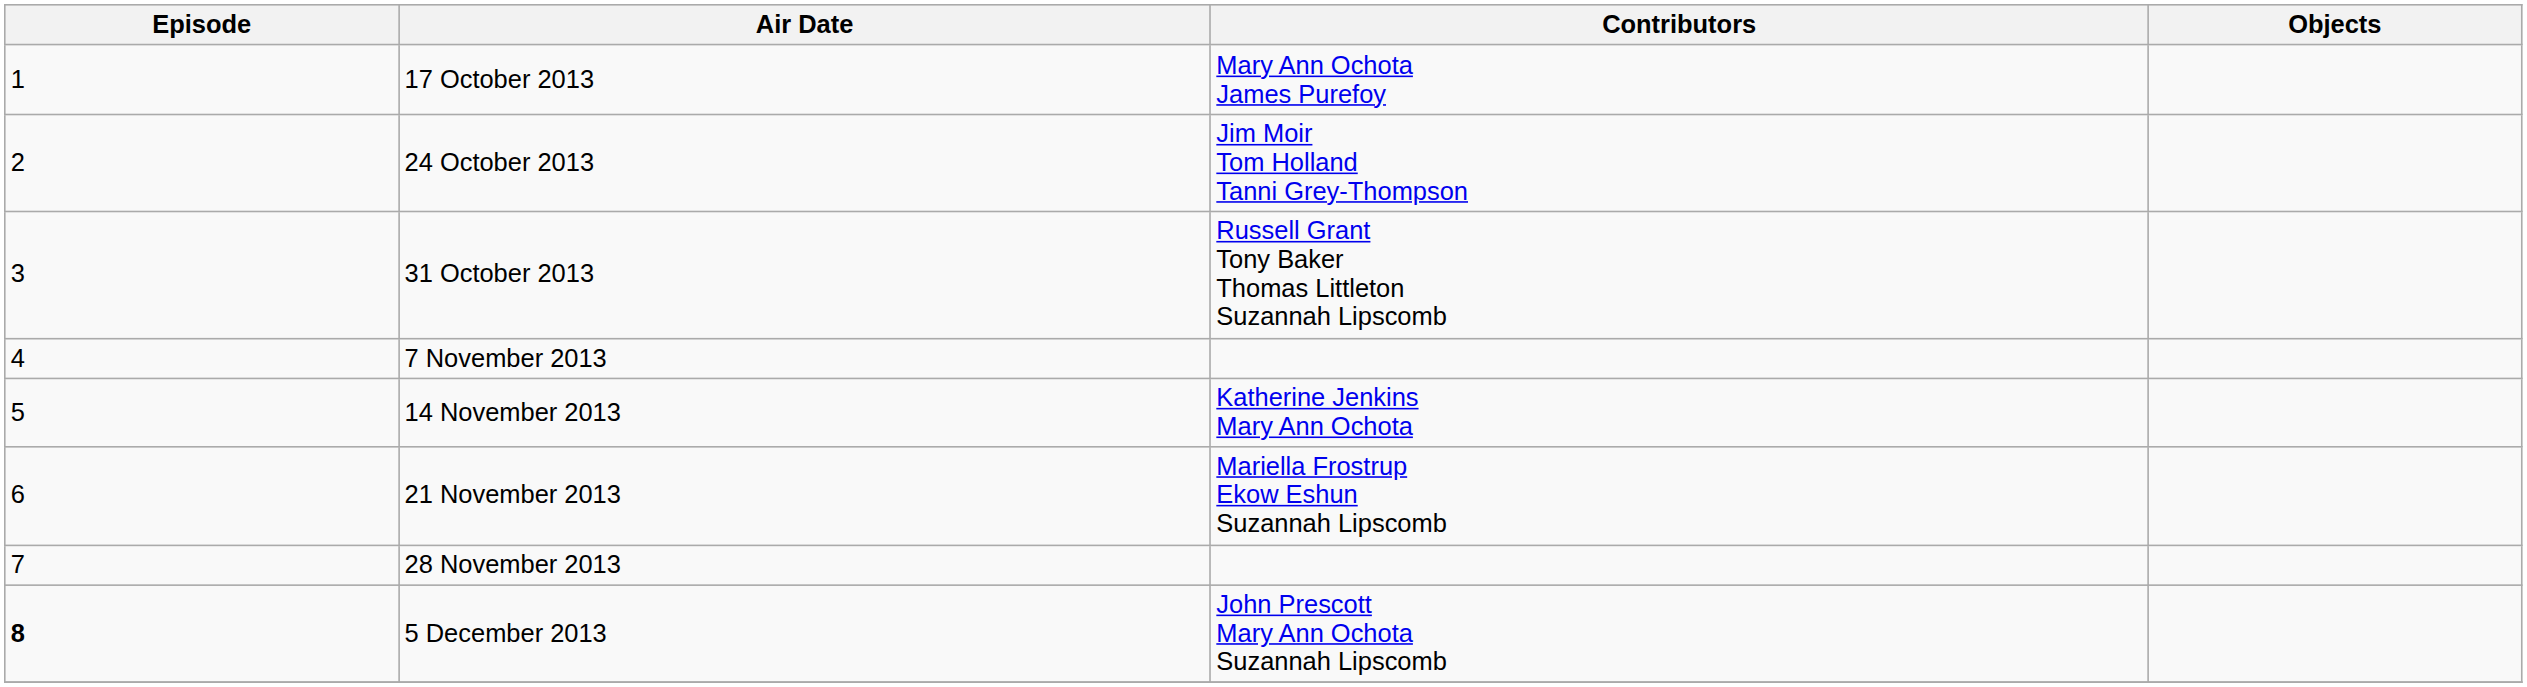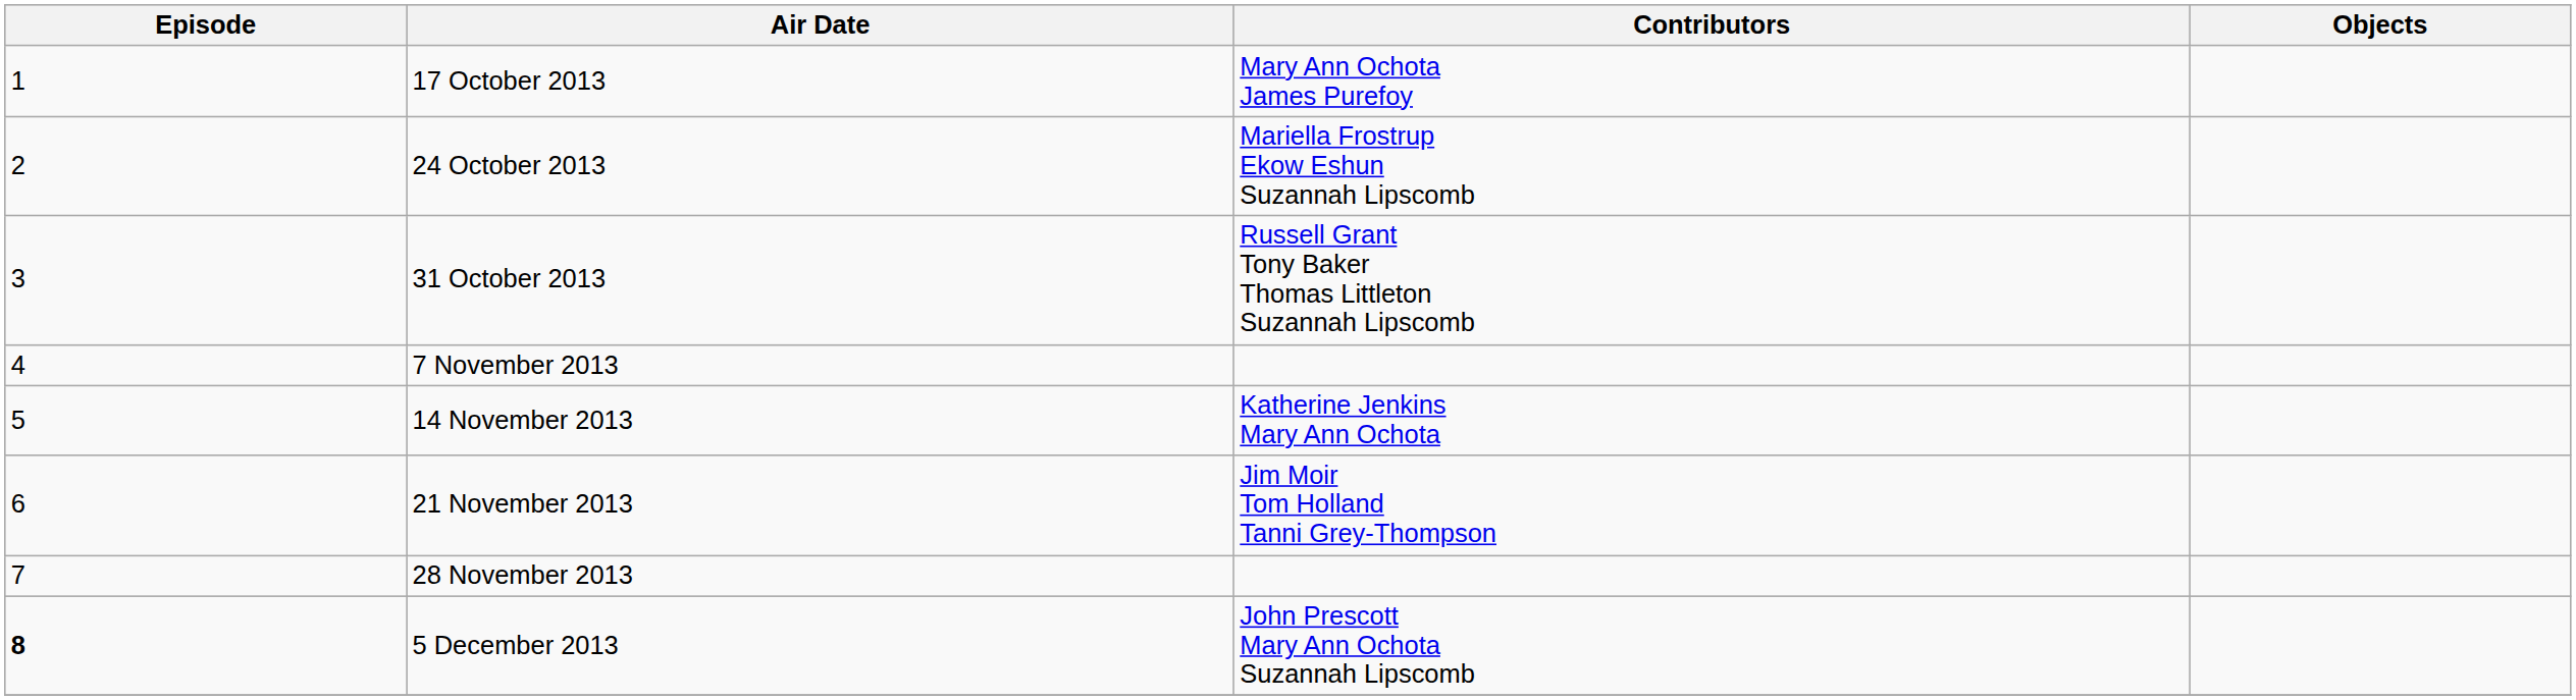24 October 2013 | Contributors: Jim Moir Tom Holland Tanni Grey-Thompson -> Mariella Frostrup Ekow Eshun Suzannah Lipscomb
21 November 2013 | Contributors: Mariella Frostrup Ekow Eshun Suzannah Lipscomb -> Jim Moir Tom Holland Tanni Grey-Thompson
